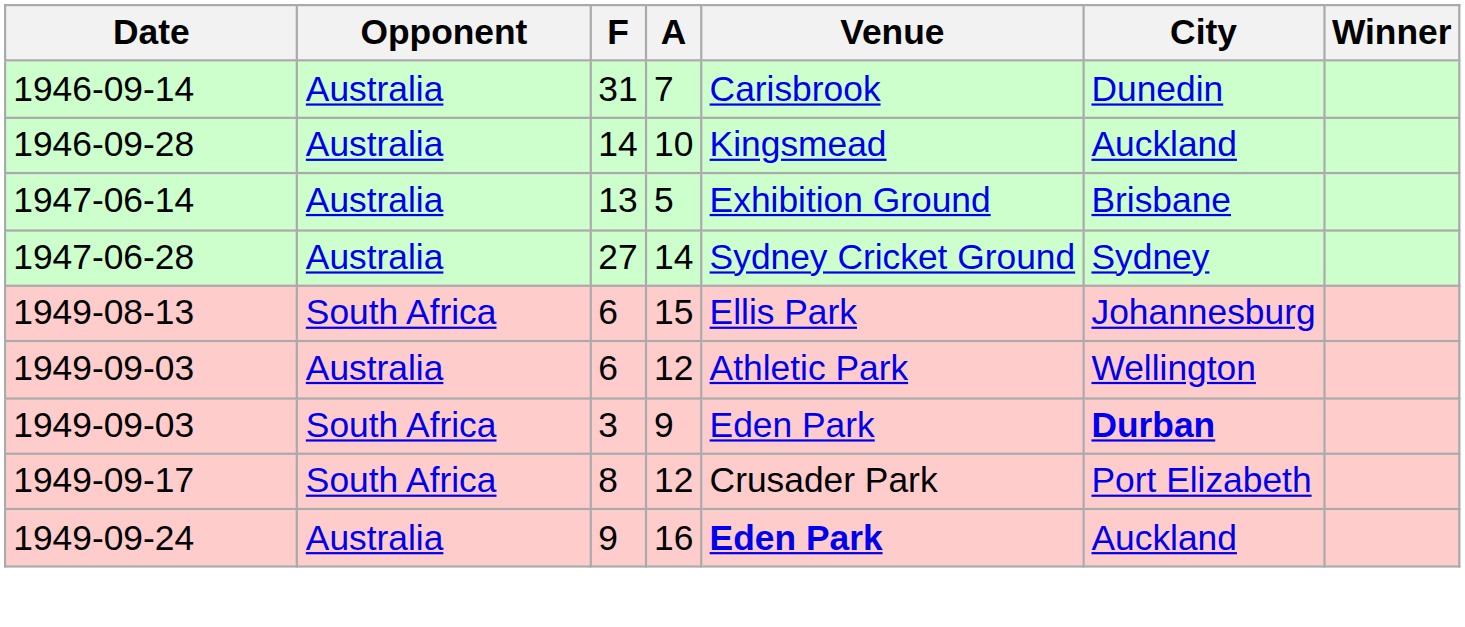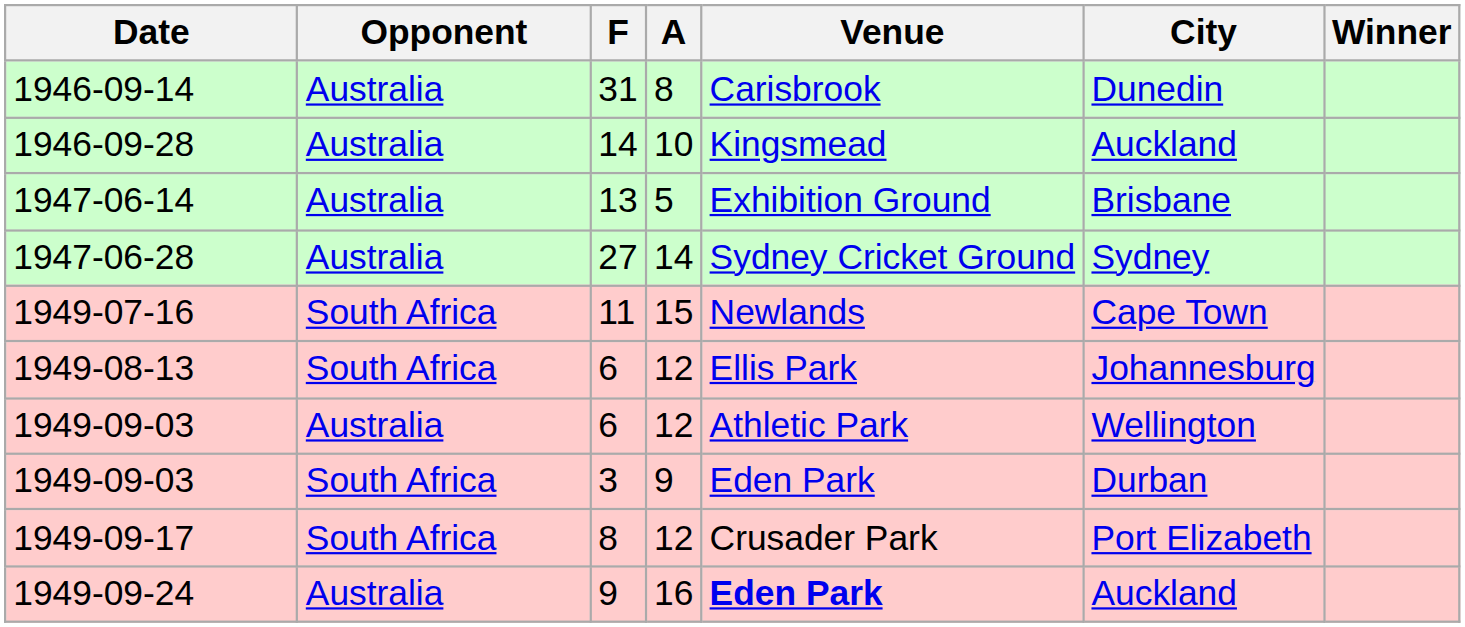1946-09-14 | A: 7 -> 8
+ row: 1949-07-16 | South Africa | 11 | 15 | Newlands | Cape Town
1949-08-13 | A: 15 -> 12
1949-09-03 / 3 | City: bold -> normal
